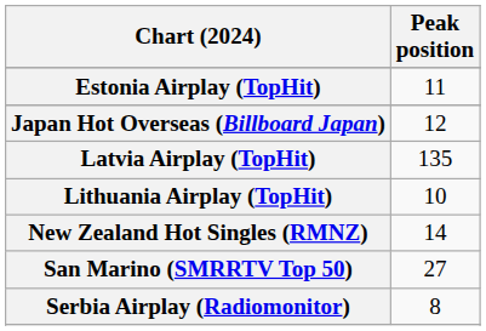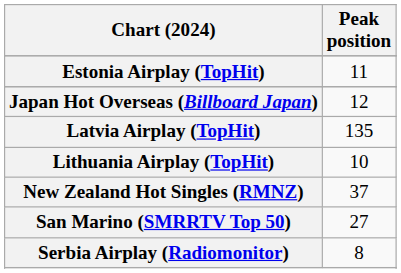New Zealand Hot Singles (RMNZ) | Peak position: 14 -> 37
